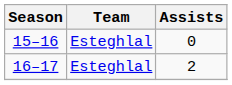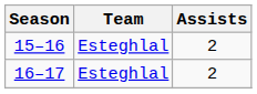15–16 | Assists: 0 -> 2
